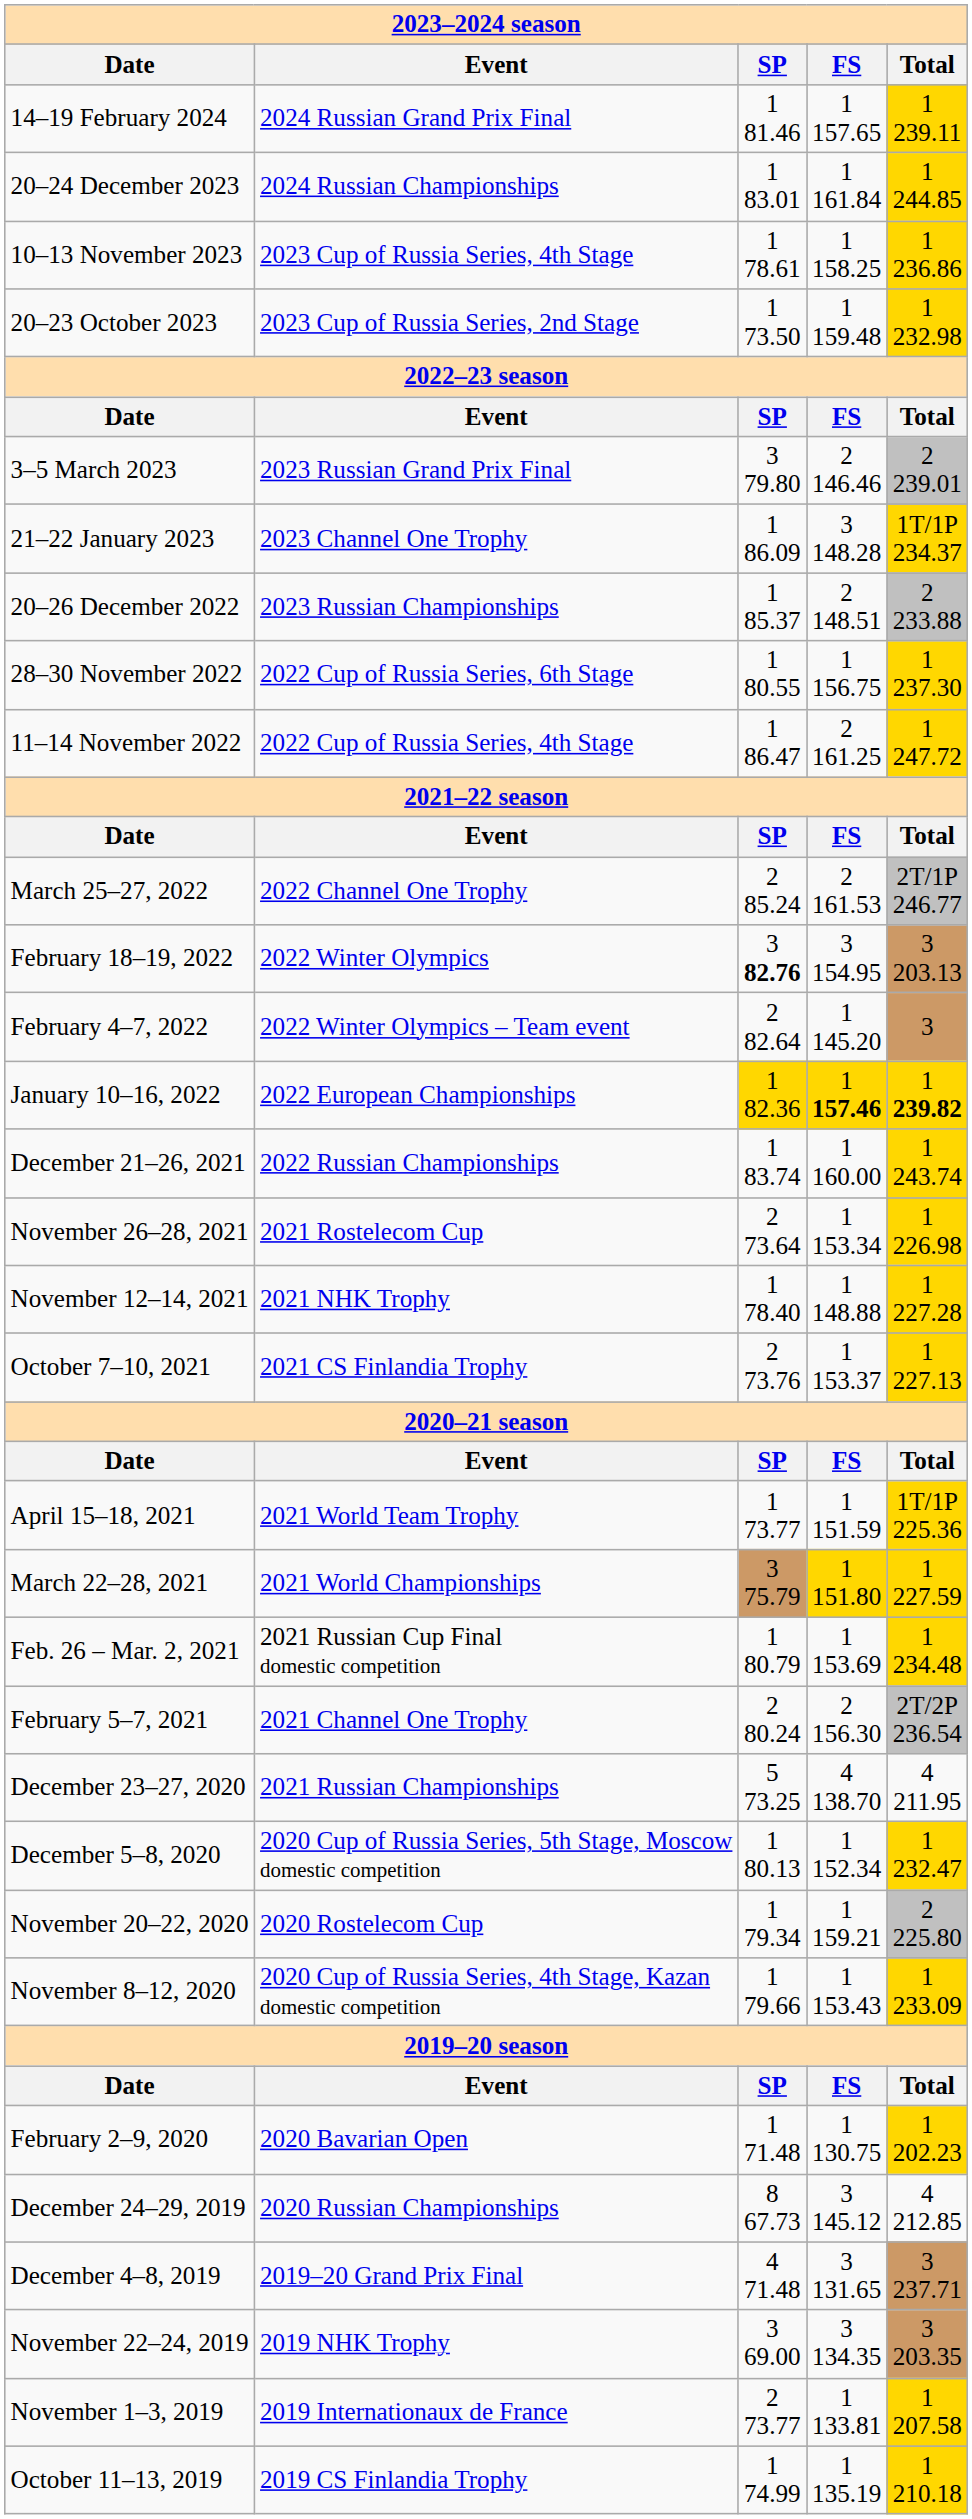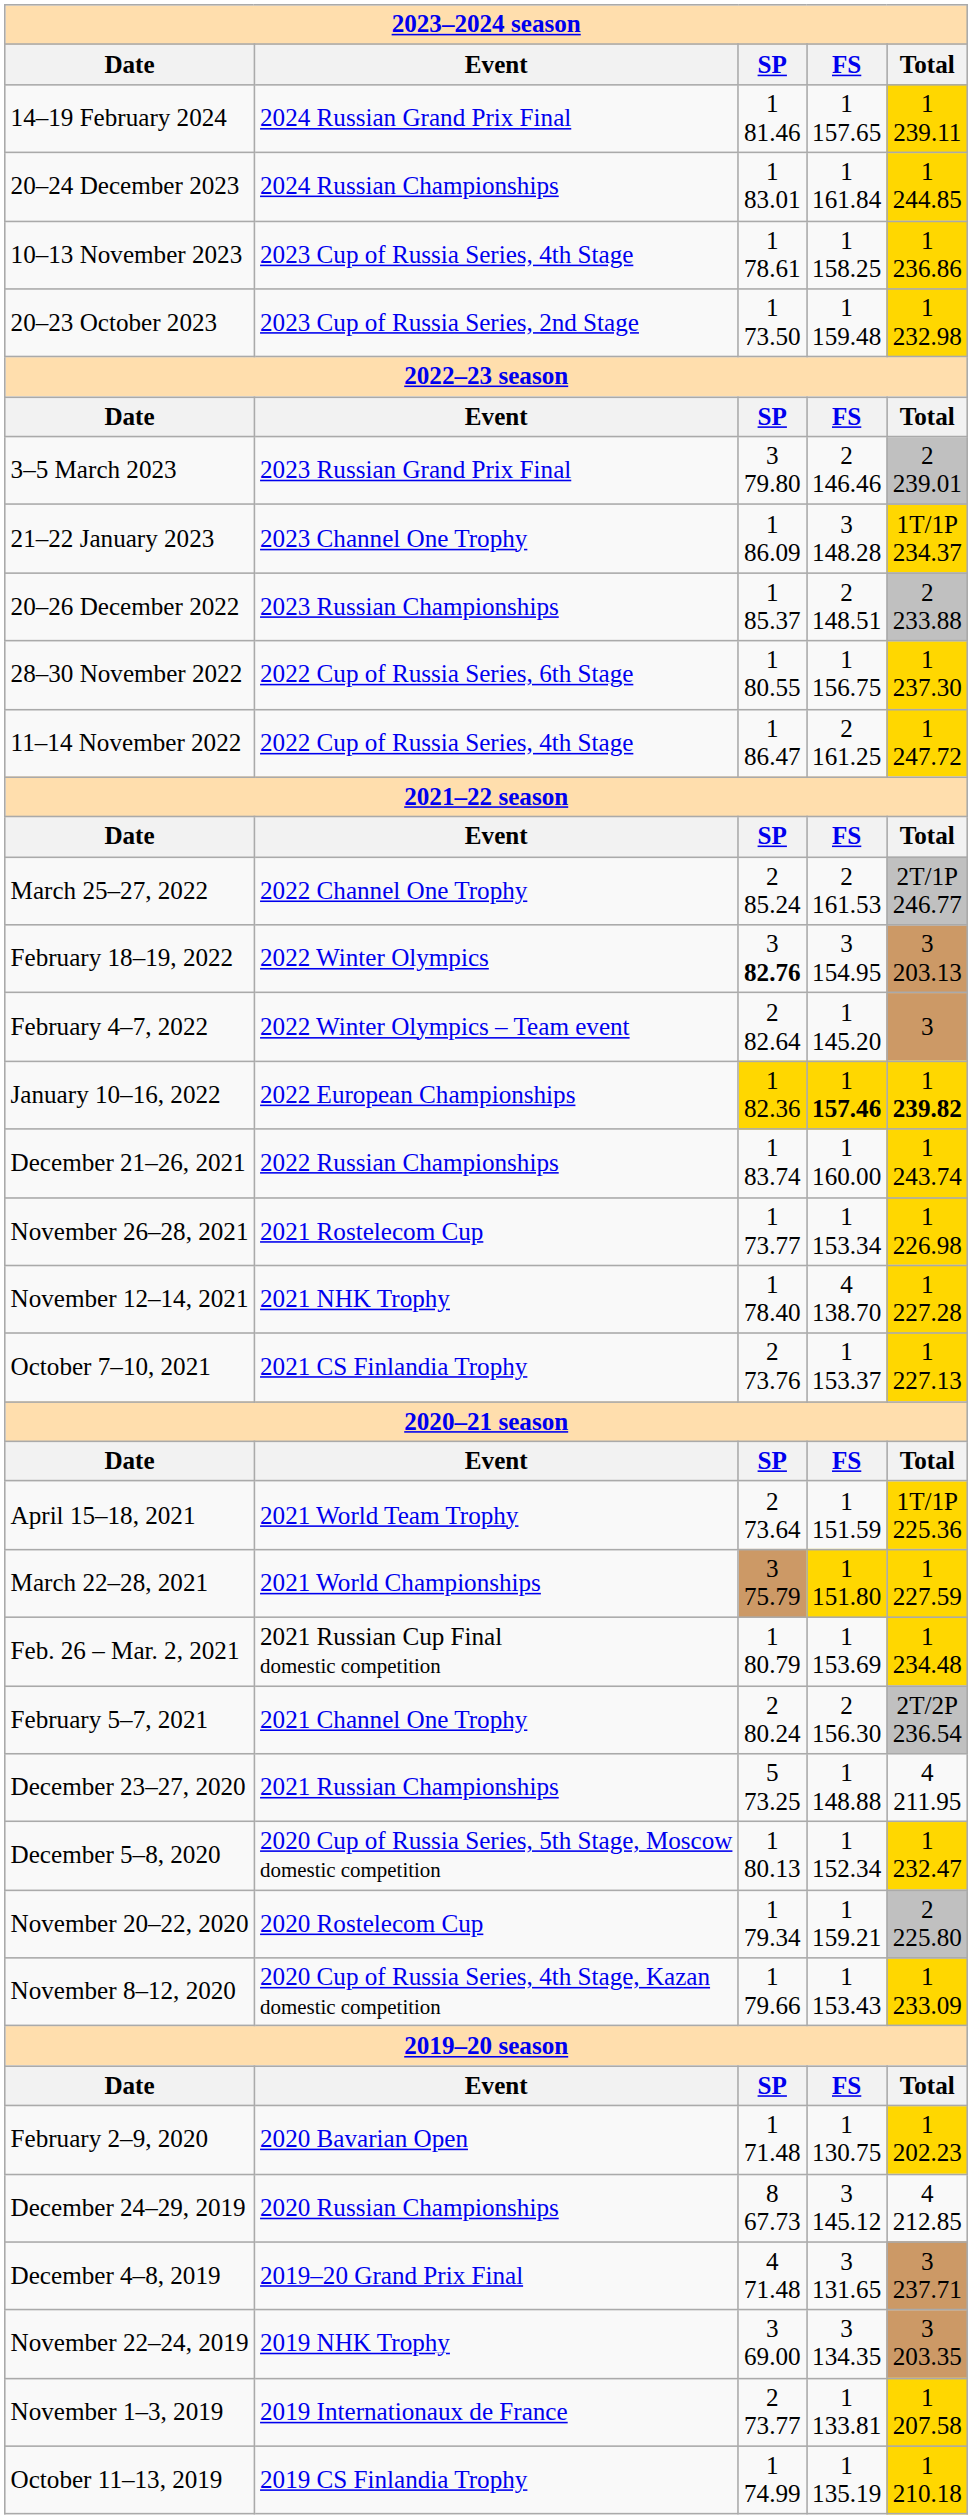November 26–28, 2021 | column 3: 2 73.64 -> 1 73.77
November 12–14, 2021 | column 4: 1 148.88 -> 4 138.70
April 15–18, 2021 | column 3: 1 73.77 -> 2 73.64
December 23–27, 2020 | column 4: 4 138.70 -> 1 148.88
